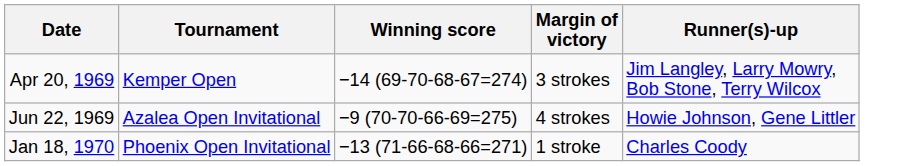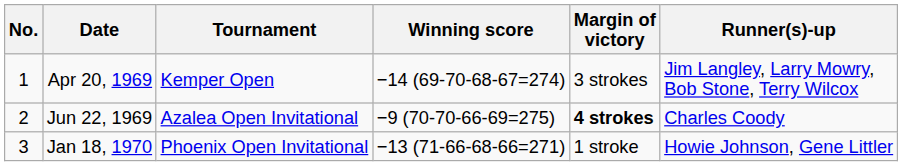+ column: No. | 1 | 2 | 3
Jun 22, 1969 | Margin of victory: normal -> bold
Jun 22, 1969 | Runner(s)-up: Howie Johnson, Gene Littler -> Charles Coody
Jan 18, 1970 | Runner(s)-up: Charles Coody -> Howie Johnson, Gene Littler
